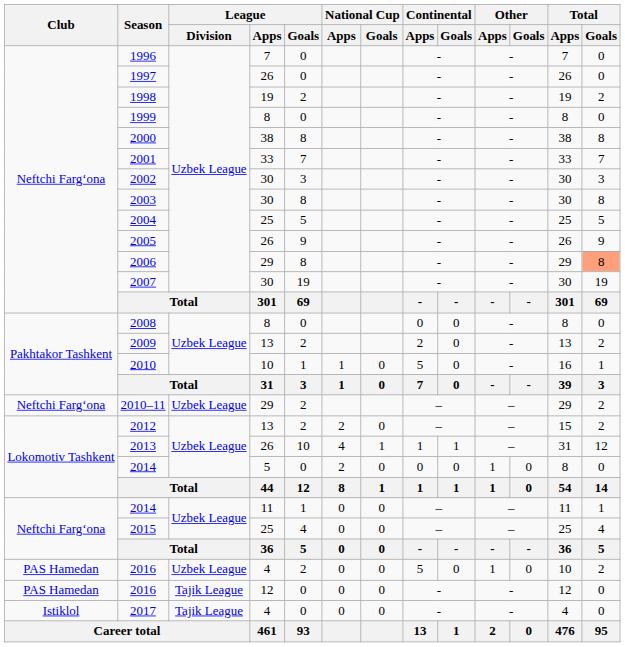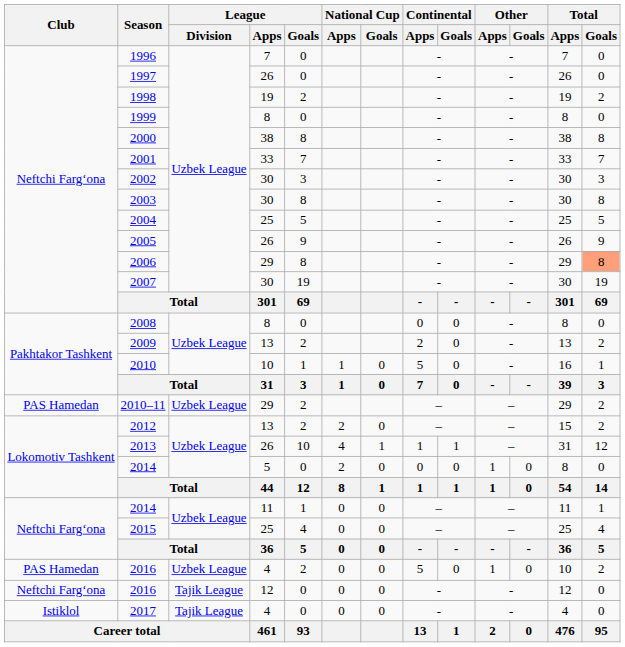2010–11 | Club: Neftchi Fargʻona -> PAS Hamedan
2016 / 12 | Club: PAS Hamedan -> Neftchi Fargʻona
